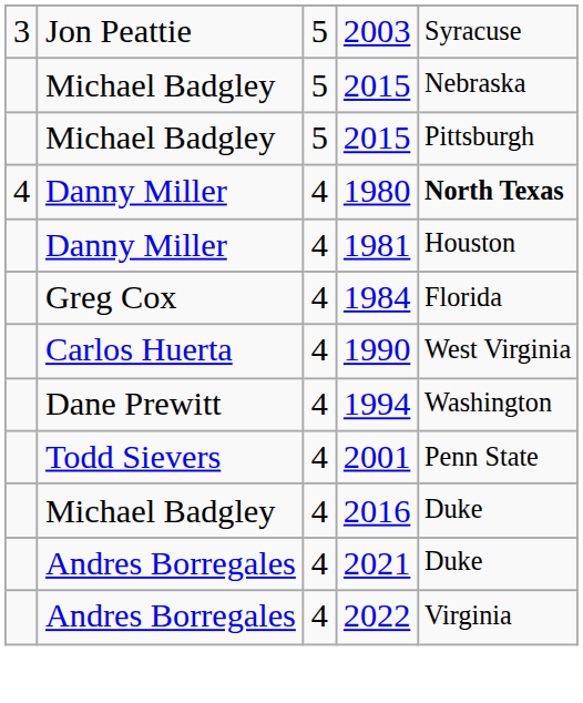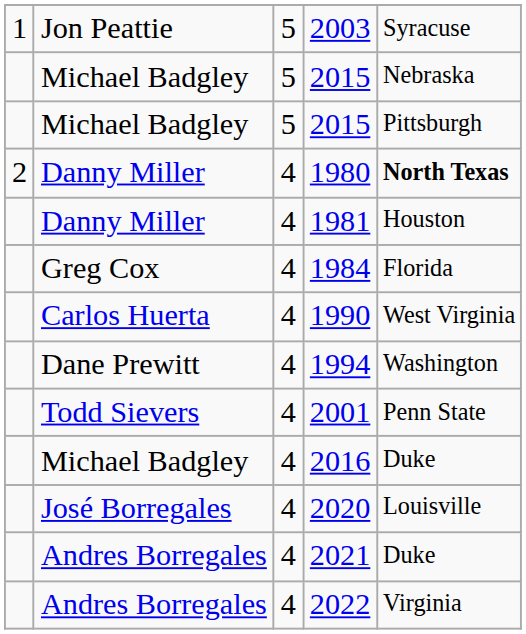2003 | column 1: 3 -> 1
1980 | column 1: 4 -> 2
+ row: José Borregales | 4 | 2020 | Louisville
